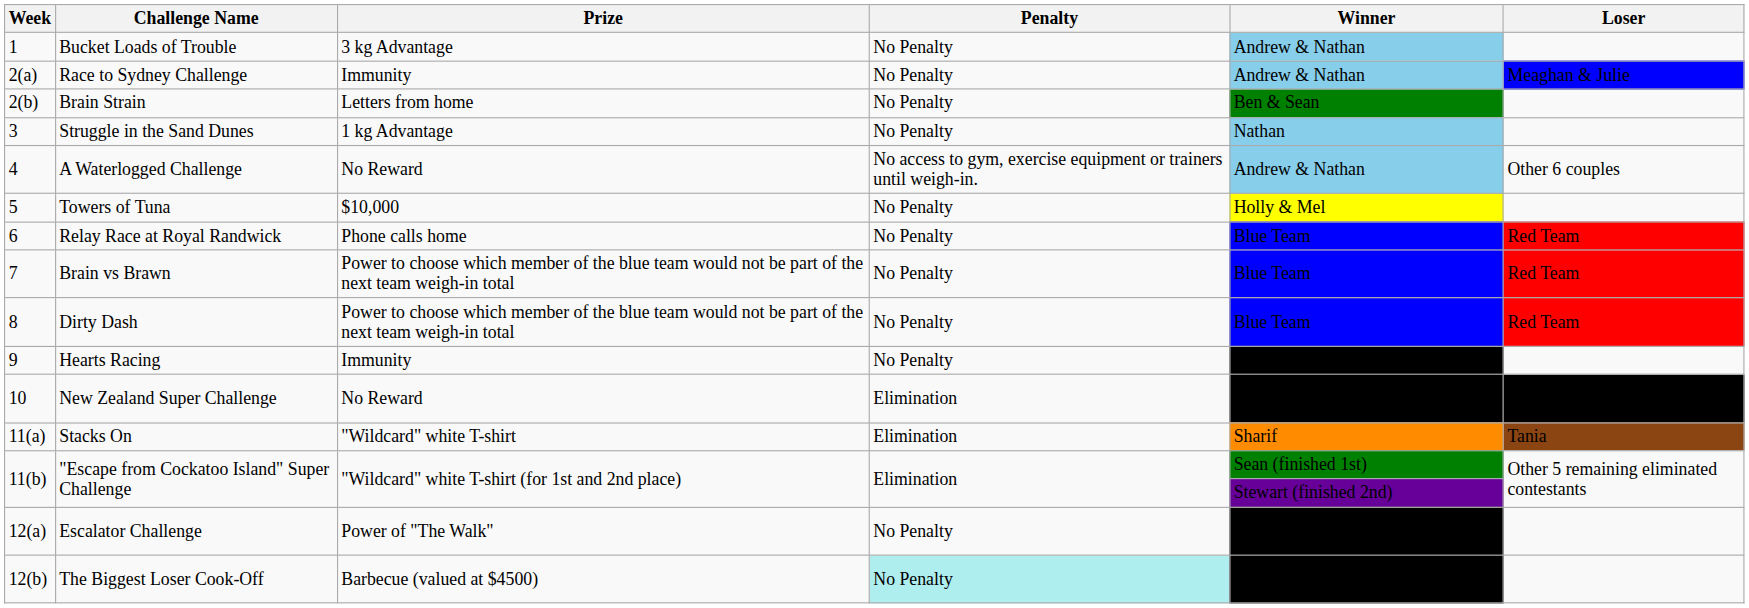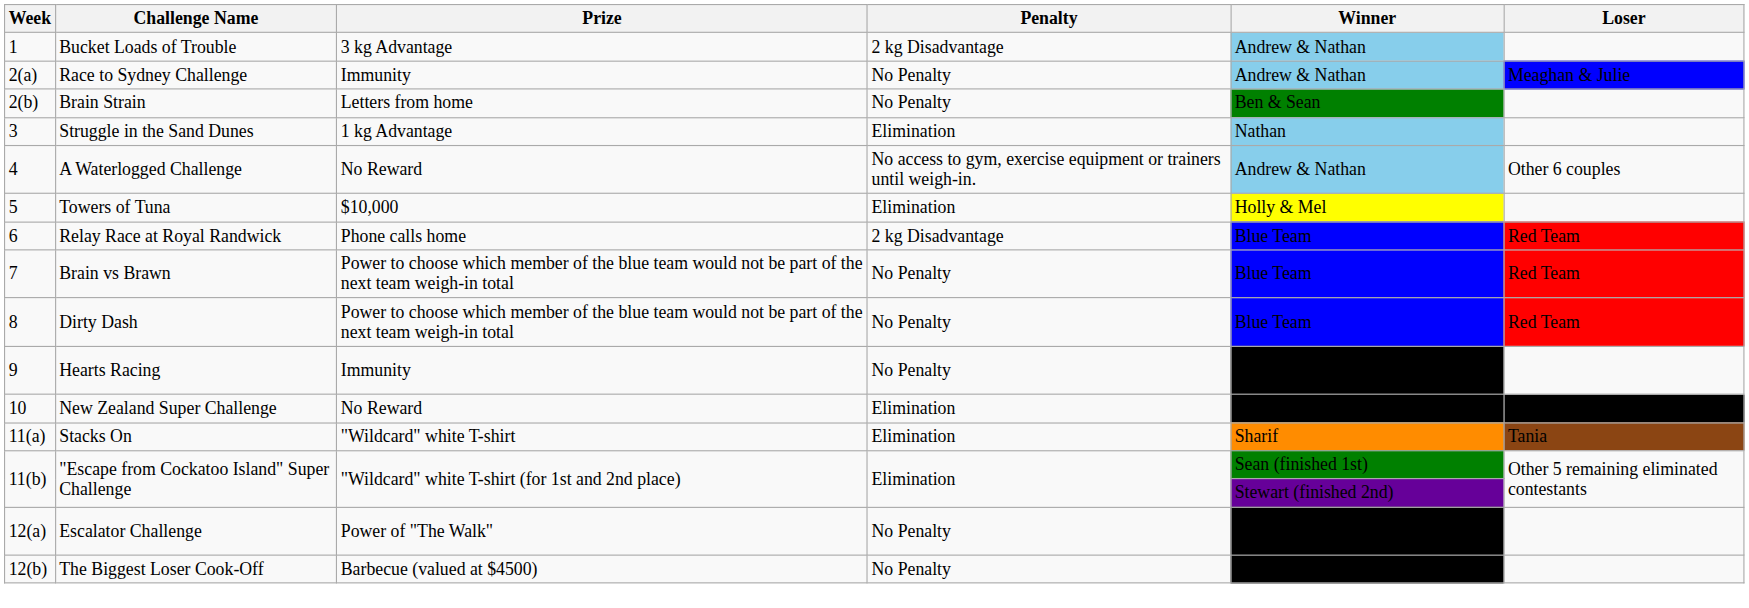Bucket Loads of Trouble | Penalty: No Penalty -> 2 kg Disadvantage
Struggle in the Sand Dunes | Penalty: No Penalty -> Elimination
Towers of Tuna | Penalty: No Penalty -> Elimination
Relay Race at Royal Randwick | Penalty: No Penalty -> 2 kg Disadvantage
Hearts Racing | Winner: Tiffany -> Tiffany (least calories), Sean (finished race first)
New Zealand Super Challenge | Winner: Tiffany (least calories), Sean (finished race first) -> Tiffany
The Biggest Loser Cook-Off | Penalty: paleturquoise background -> no background
The Biggest Loser Cook-Off | Winner: Tiffany (least calories), Sean (finished race first) -> Tiffany
